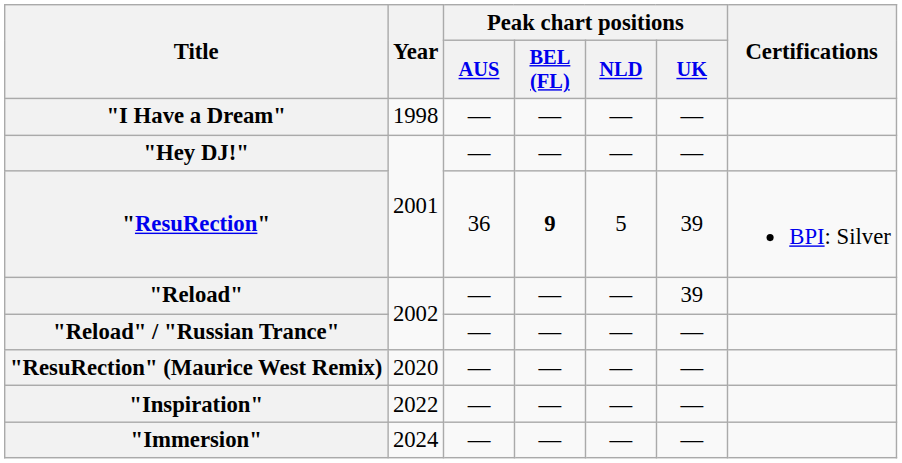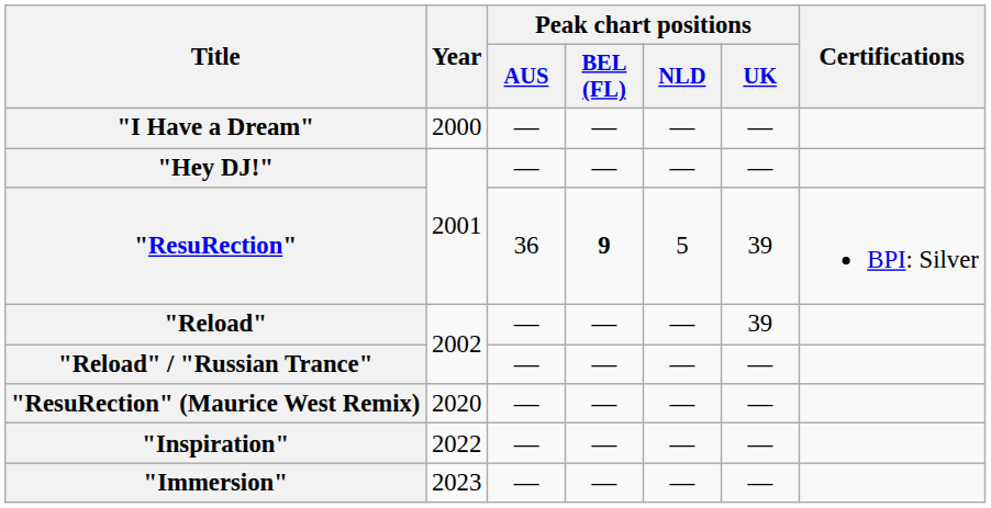"I Have a Dream" | Year: 1998 -> 2000
"Immersion" | Year: 2024 -> 2023
